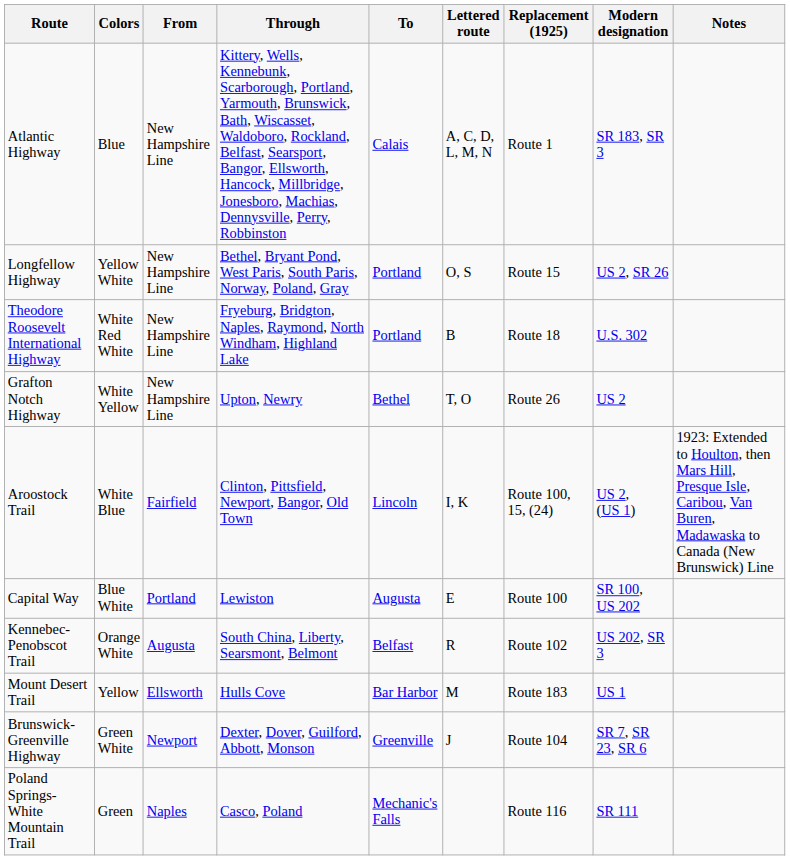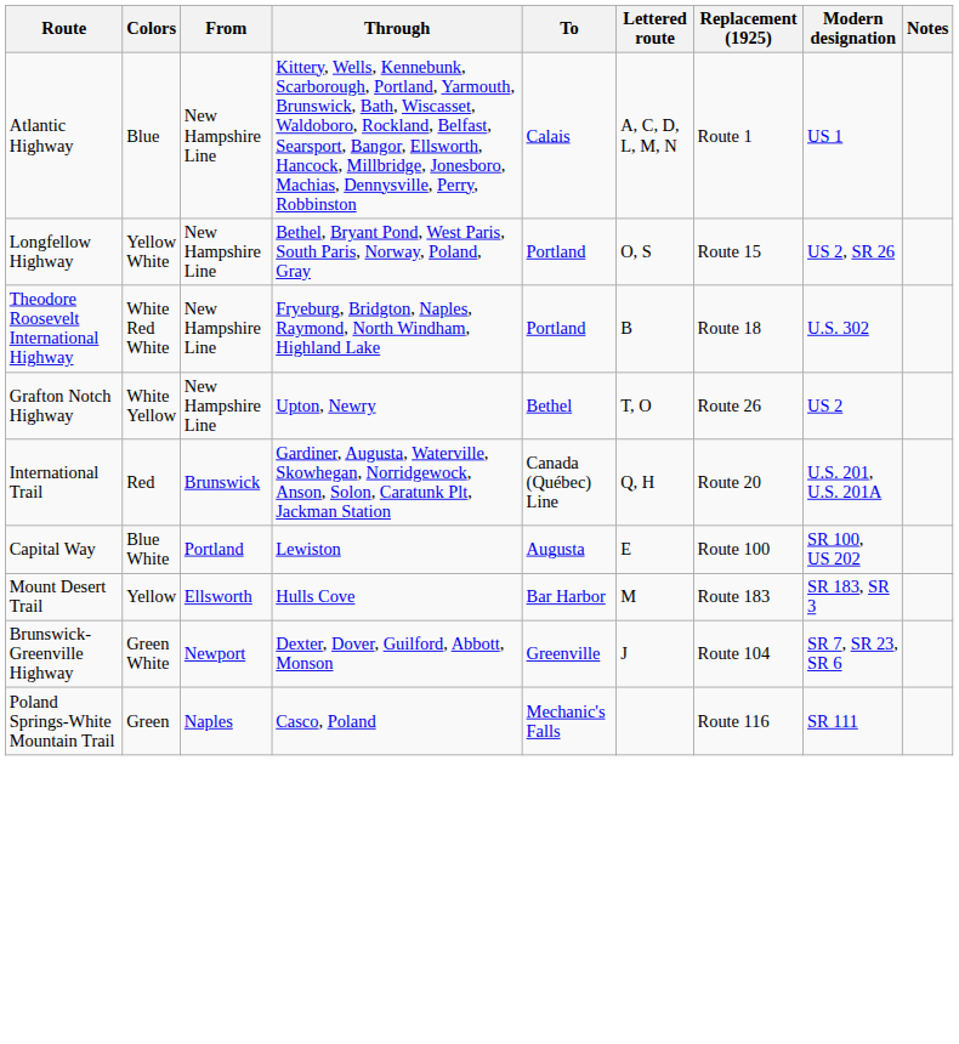Atlantic Highway | Modern designation: SR 183, SR 3 -> US 1
+ row: International Trail | Red | Brunswick | Gardiner, Augusta, Waterville, Skowhegan, Norridgewock, Anson, Solon, Caratunk Plt, Jackman Station | Canada (Québec) Line | Q, H | Route 20 | U.S. 201, U.S. 201A
- row: Aroostock Trail | White Blue | Fairfield | Clinton, Pittsfield, Newport, Bangor, Old Town | Lincoln | I, K | Route 100, 15, (24) | US 2, (US 1) | 1923: Extended to Houlton, then Mars Hill, Presque Isle, Caribou, Van Buren, Madawaska to Canada (New Brunswick) Line
- row: Kennebec-Penobscot Trail | Orange White | Augusta | South China, Liberty, Searsmont, Belmont | Belfast | R | Route 102 | US 202, SR 3
Mount Desert Trail | Modern designation: US 1 -> SR 183, SR 3
